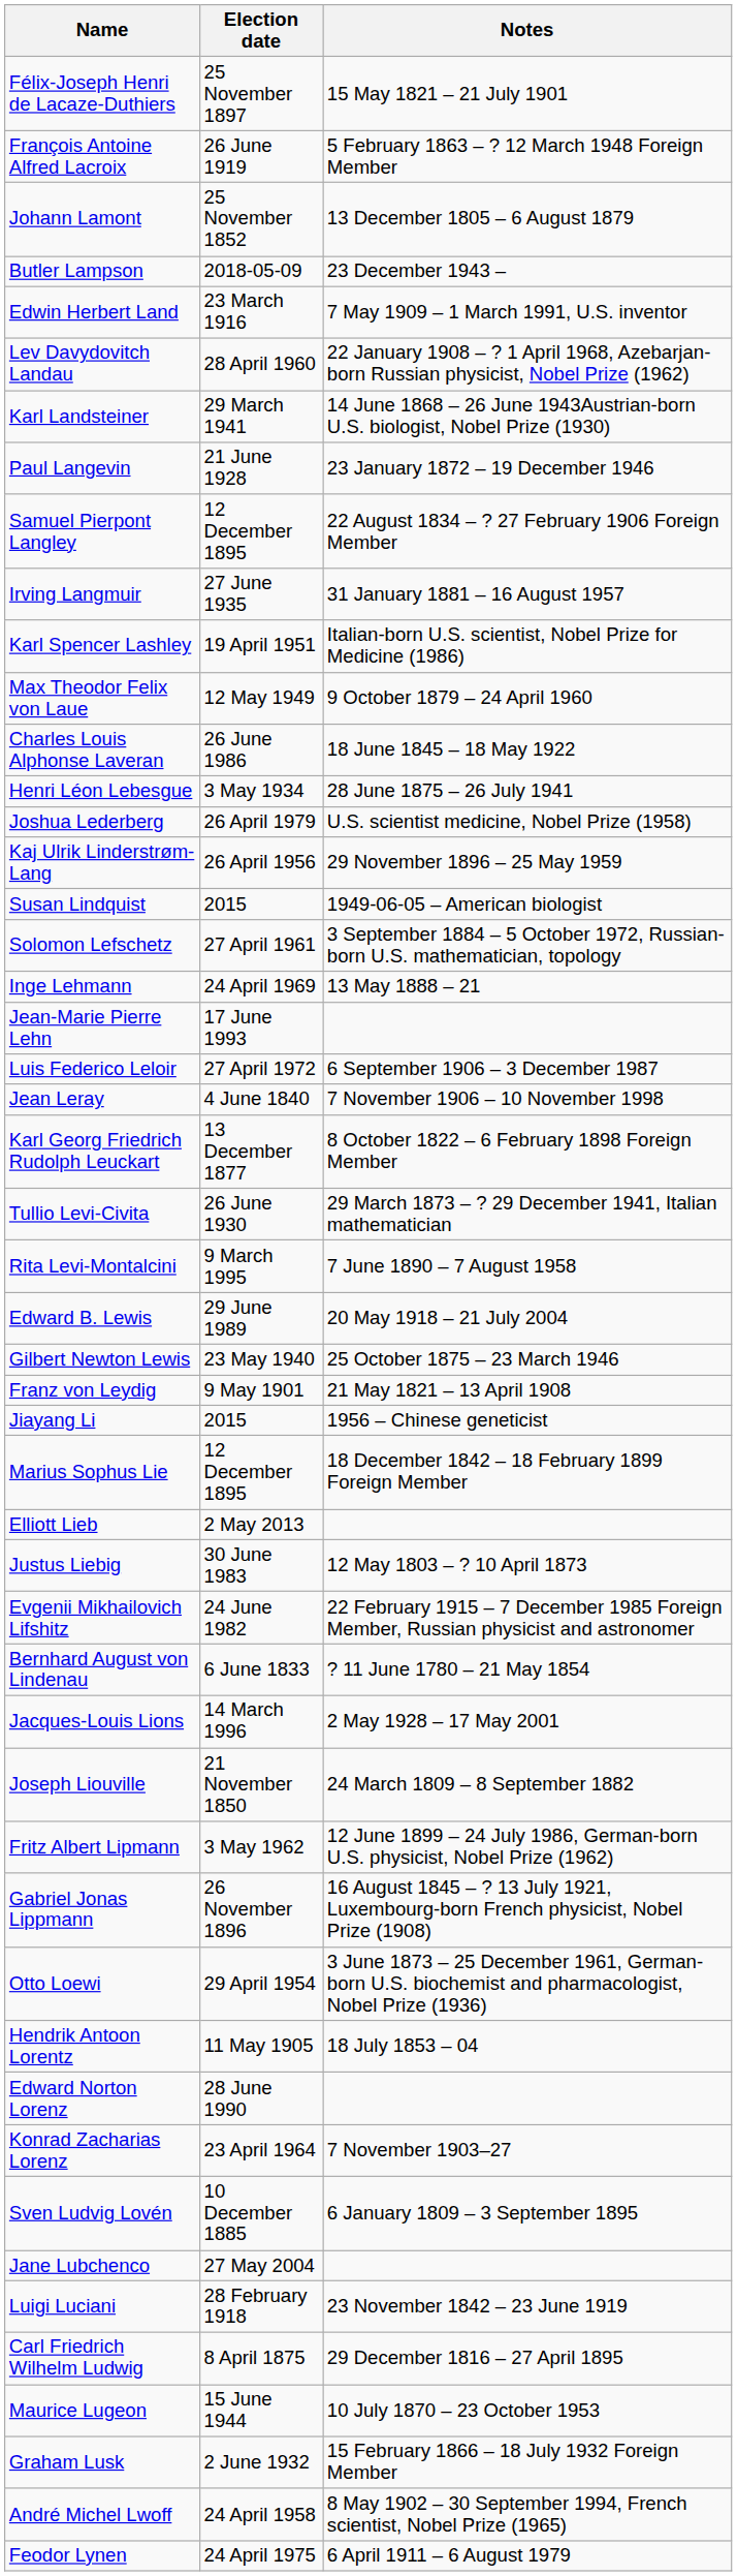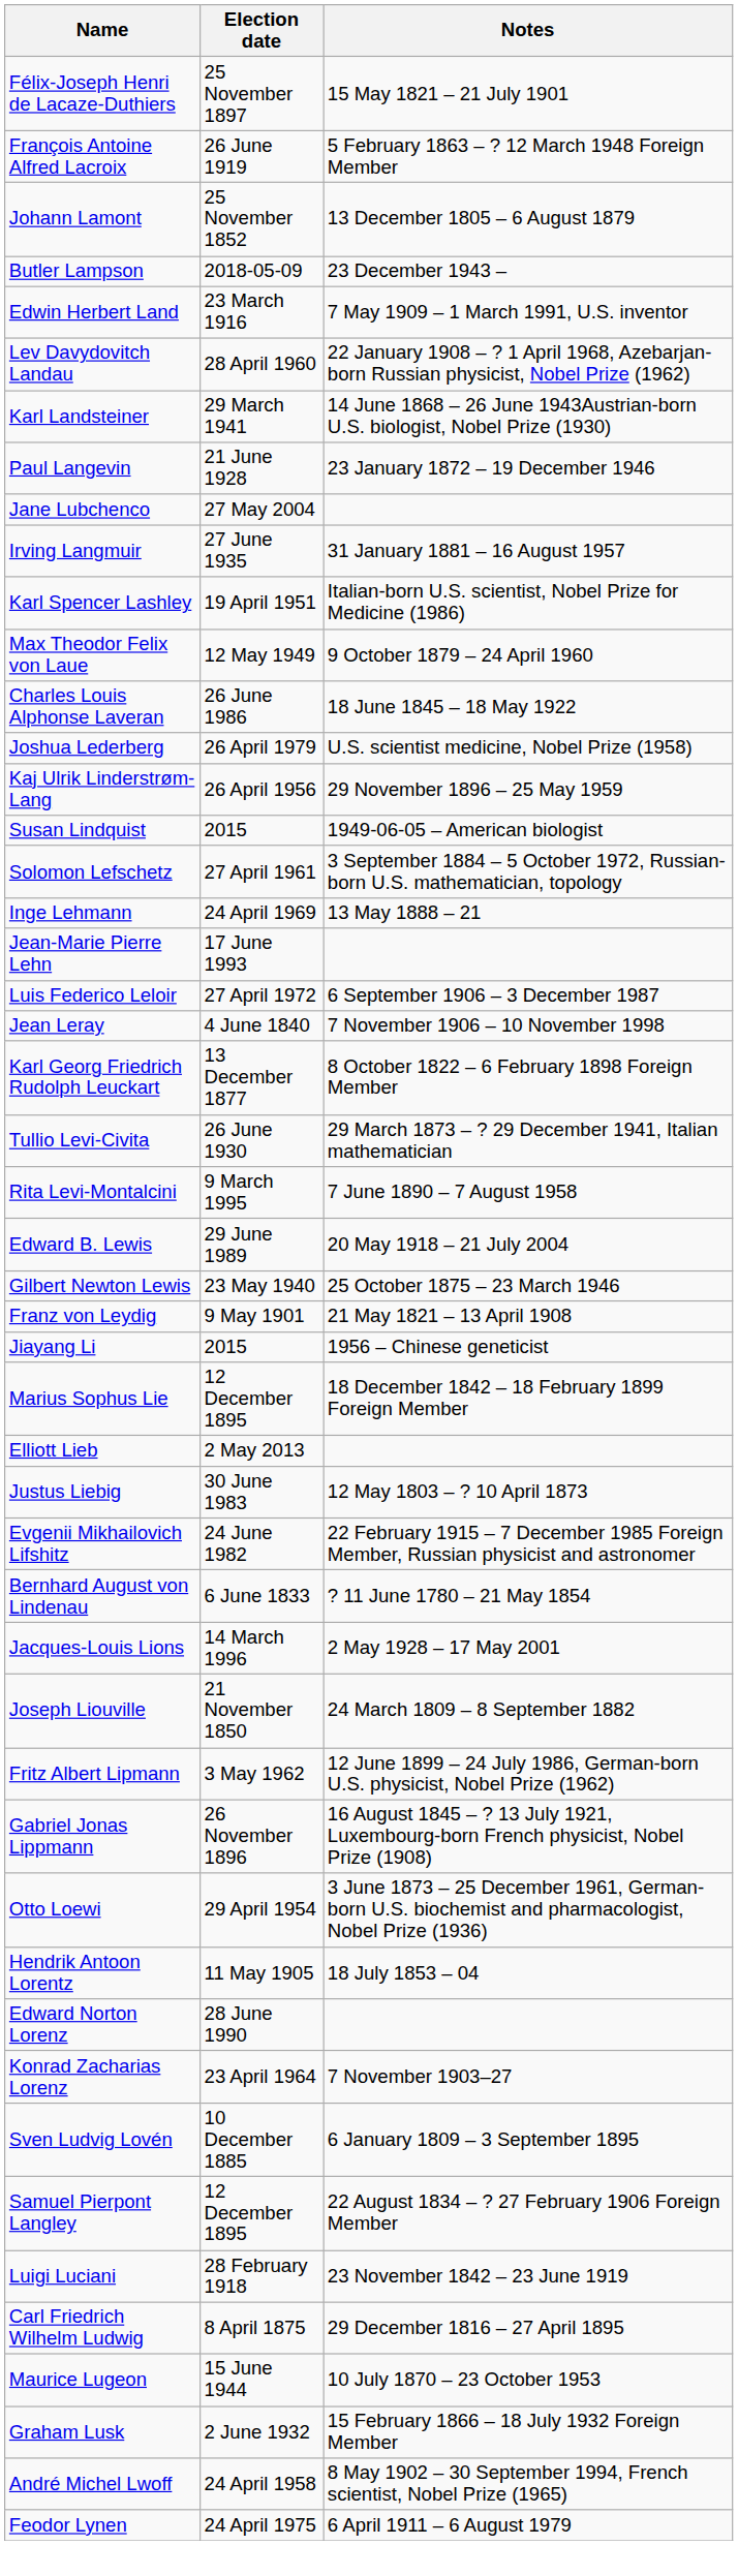rows swapped: Samuel Pierpont Langley <-> Jane Lubchenco
- row: Henri Léon Lebesgue | 3 May 1934 | 28 June 1875 – 26 July 1941
